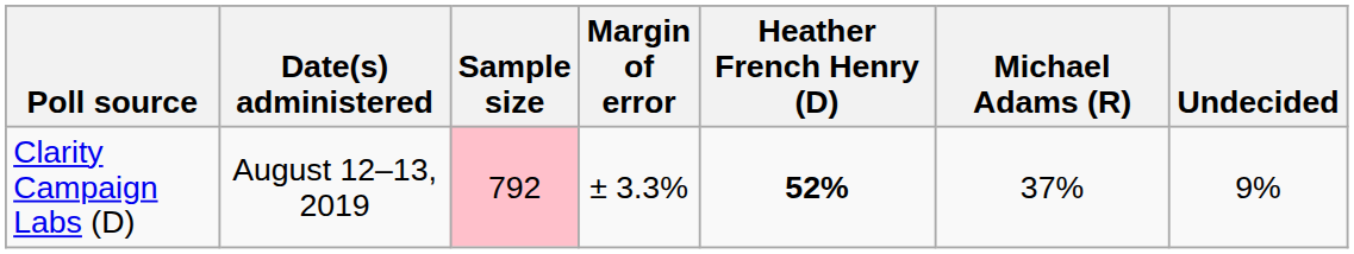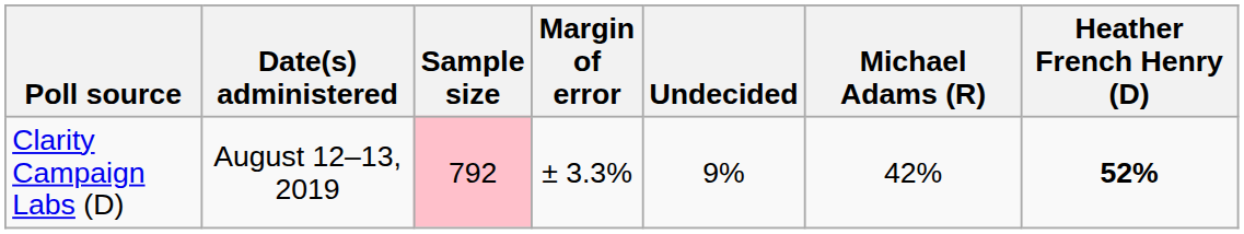columns swapped: Heather French Henry (D) <-> Undecided
Clarity Campaign Labs (D) | Michael Adams (R): 37% -> 42%
